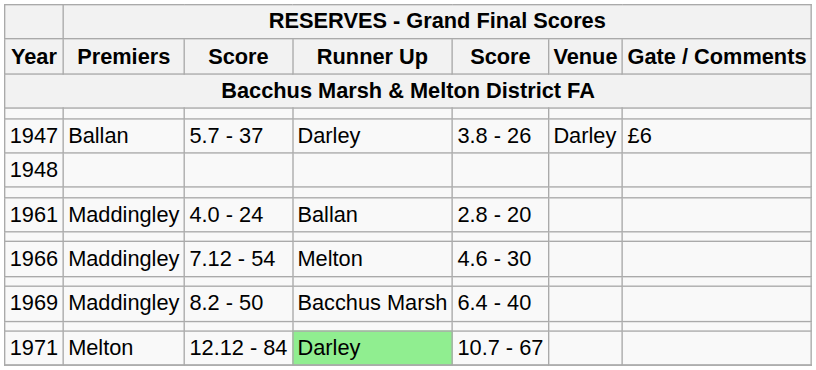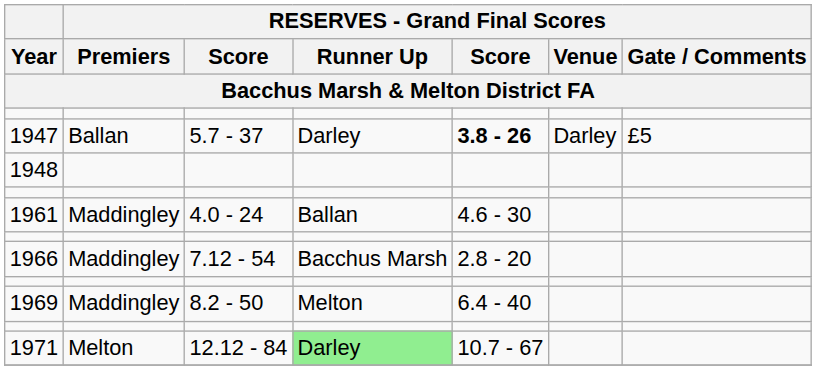1947 | column 5: normal -> bold
1947 | RESERVES - Grand Final Scores / Gate / Comments: £6 -> £5
1961 | column 5: 2.8 - 20 -> 4.6 - 30
1966 | RESERVES - Grand Final Scores / Runner Up: Melton -> Bacchus Marsh
1966 | column 5: 4.6 - 30 -> 2.8 - 20
1969 | RESERVES - Grand Final Scores / Runner Up: Bacchus Marsh -> Melton
